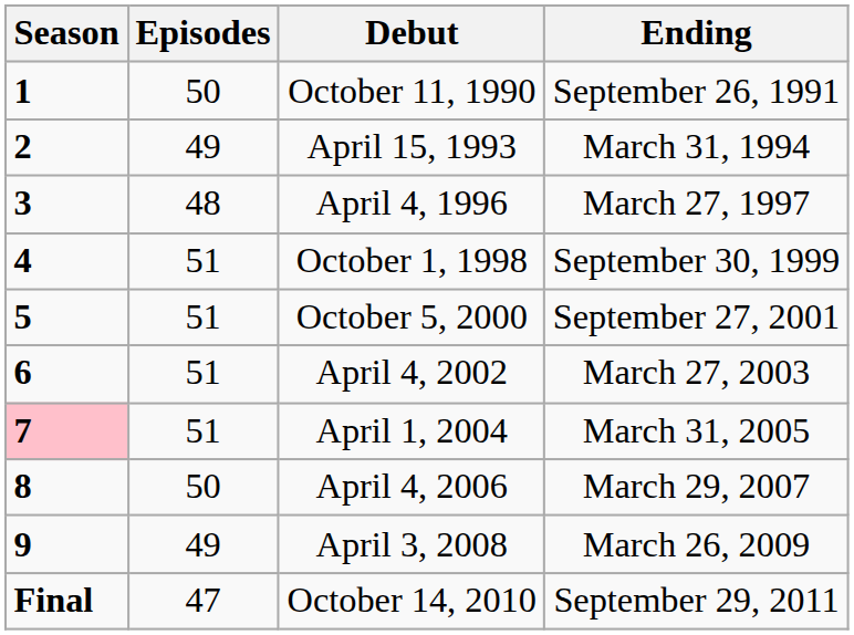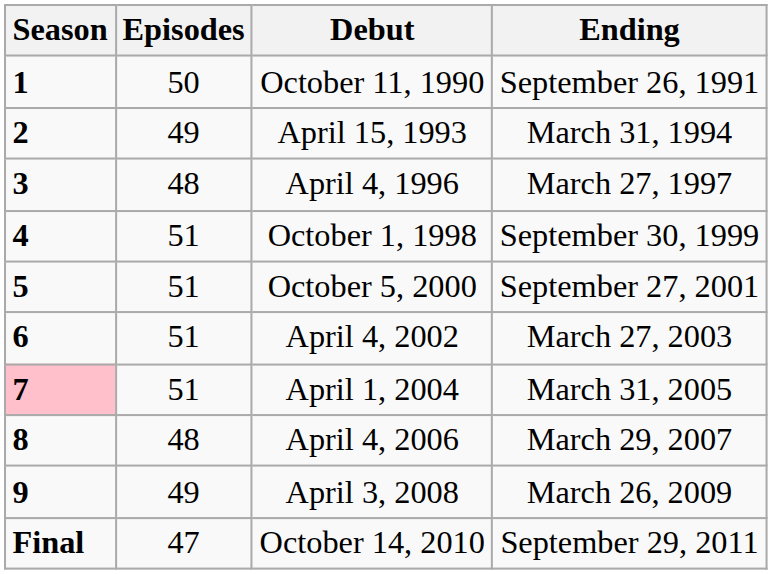April 4, 2006 | Episodes: 50 -> 48
